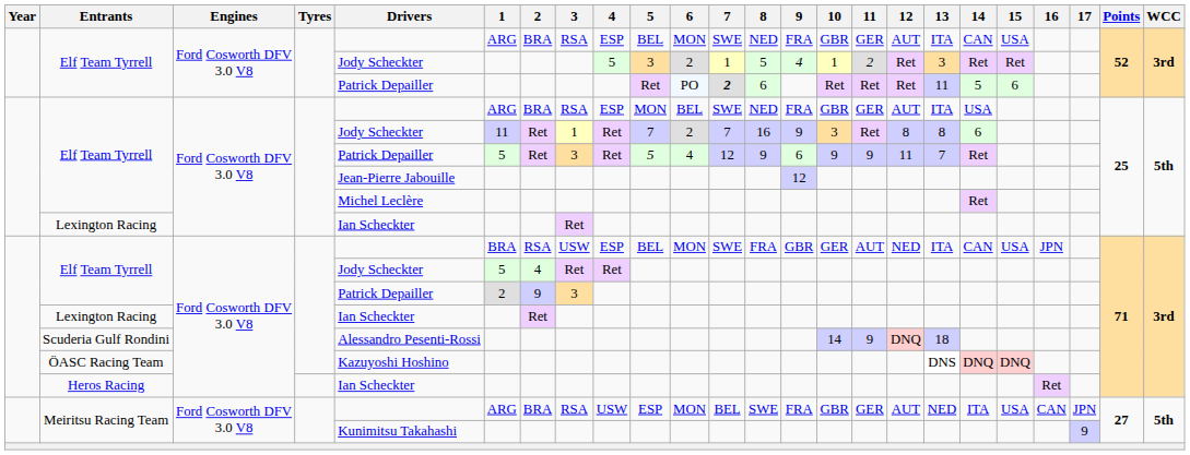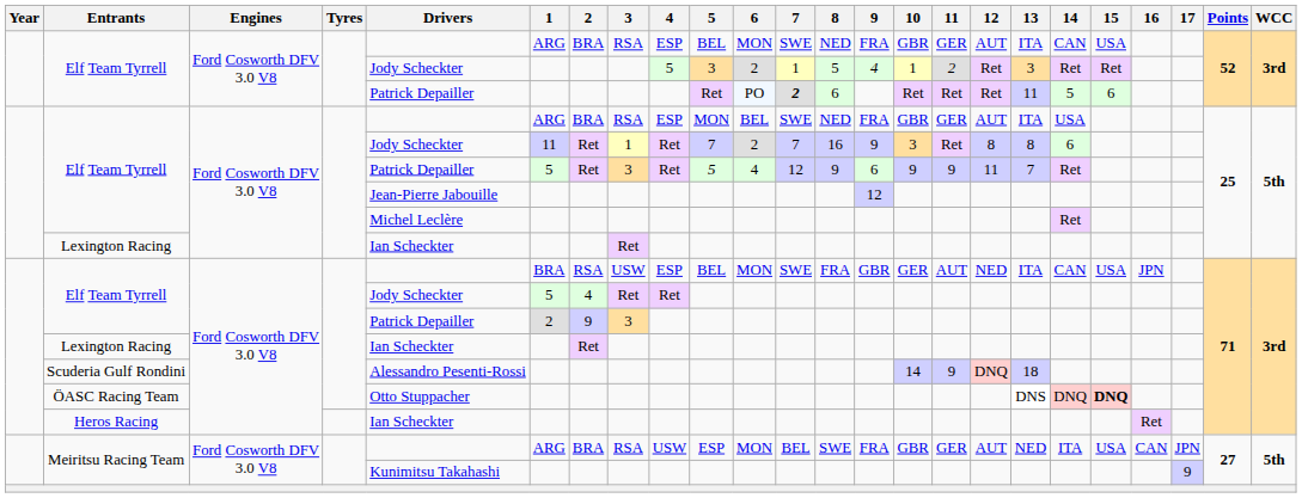ÖASC Racing Team | Drivers: Kazuyoshi Hoshino -> Otto Stuppacher
ÖASC Racing Team | 15: normal -> bold
